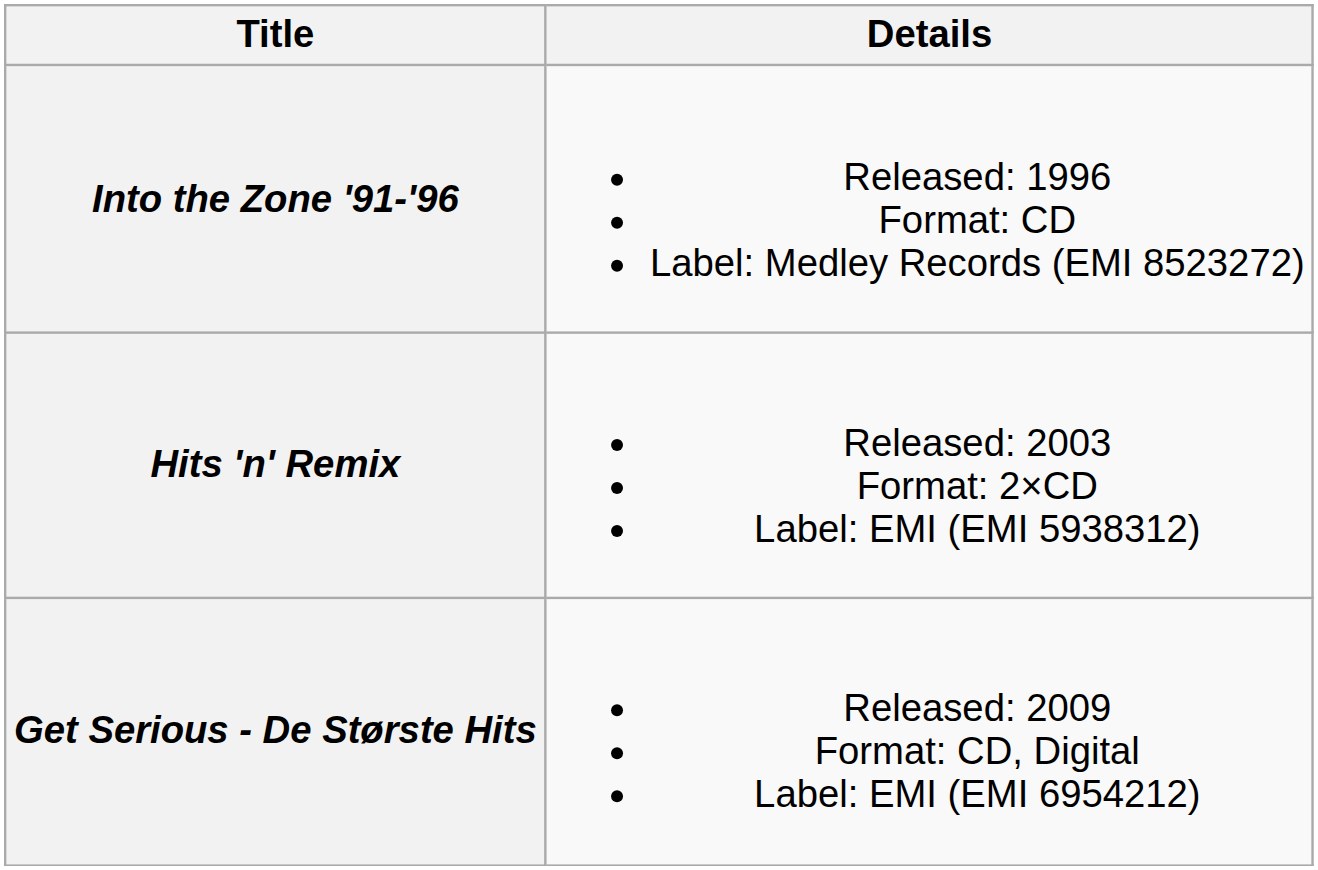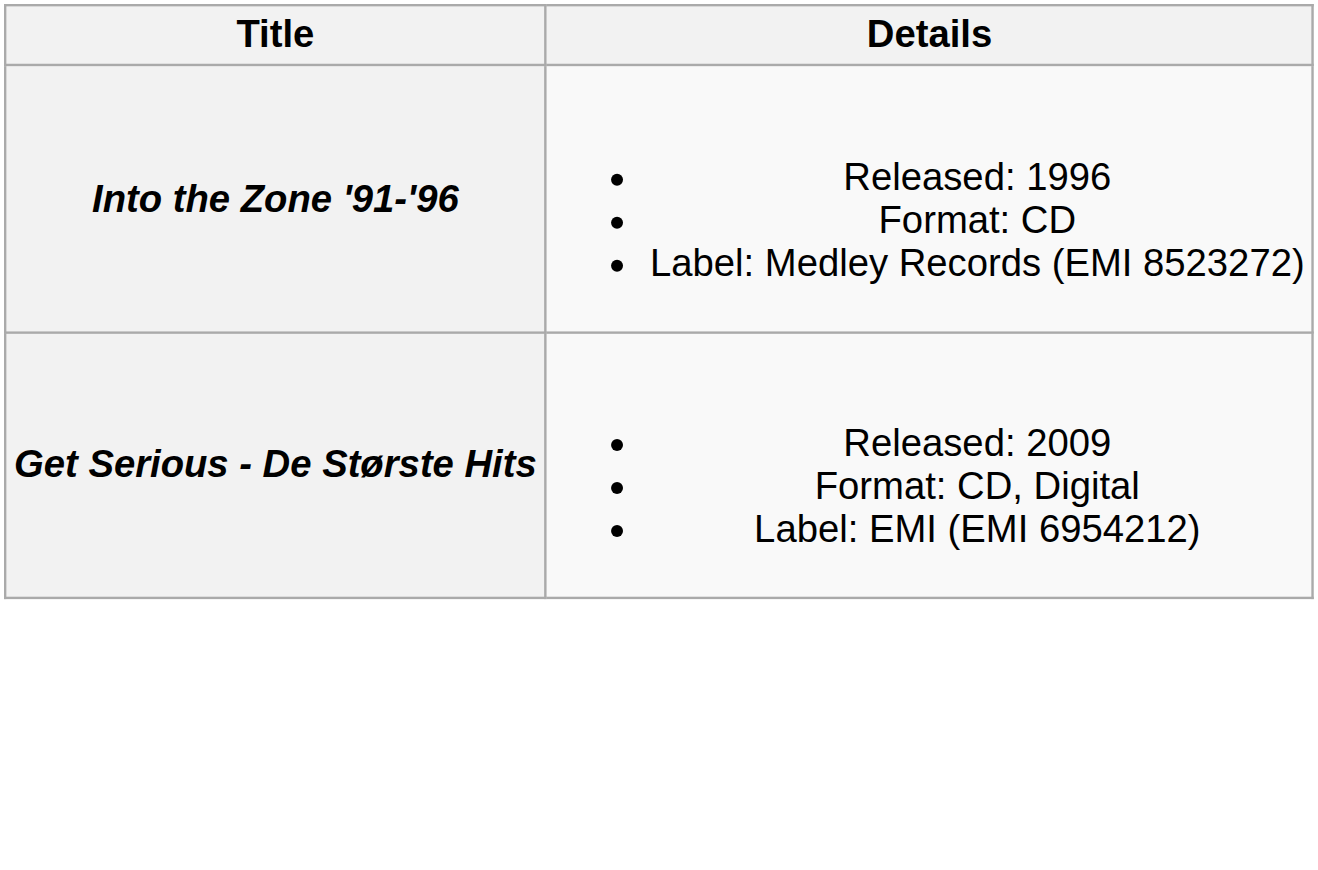- row: Hits 'n' Remix | Released: 2003 Format: 2×CD Label: EMI (EMI 5938312)
